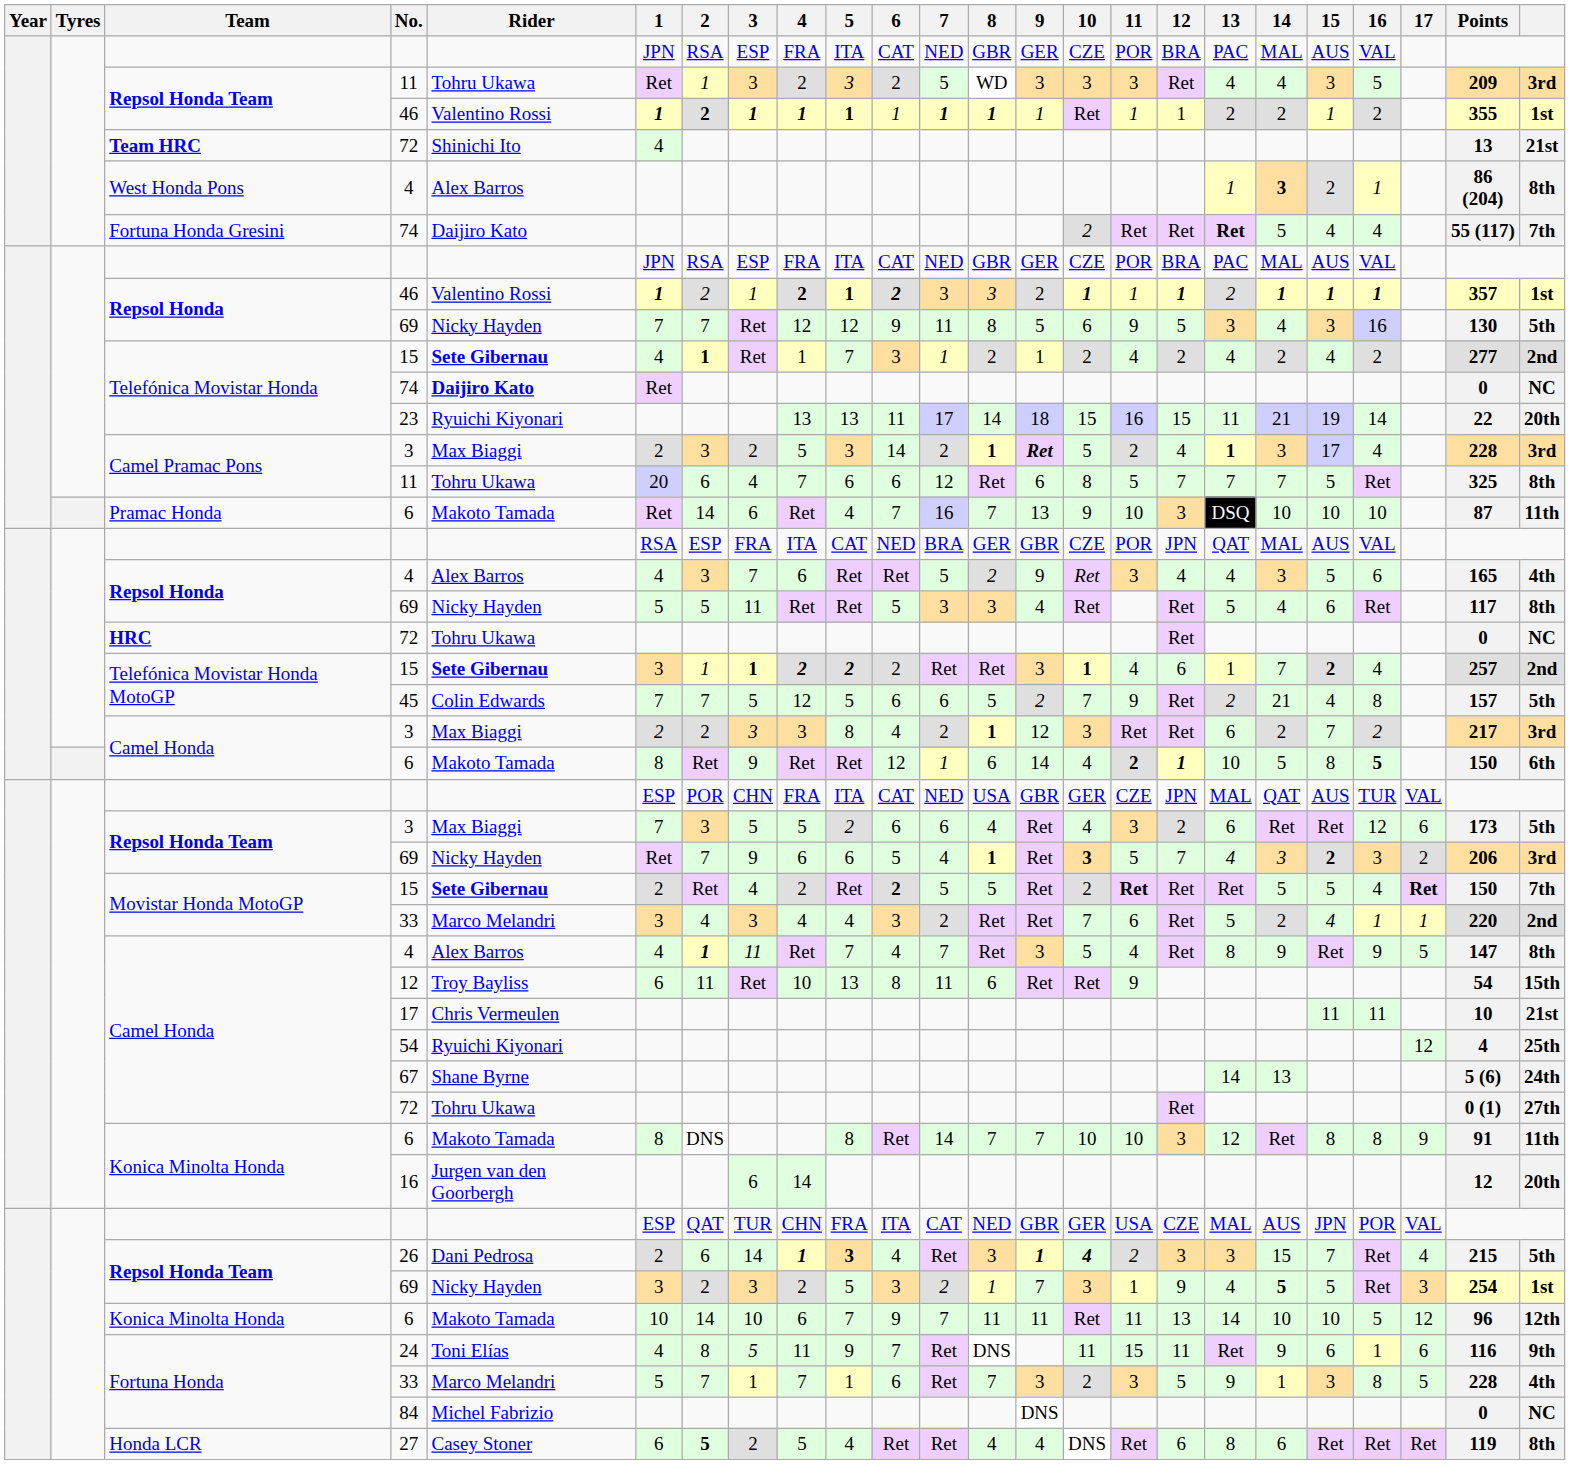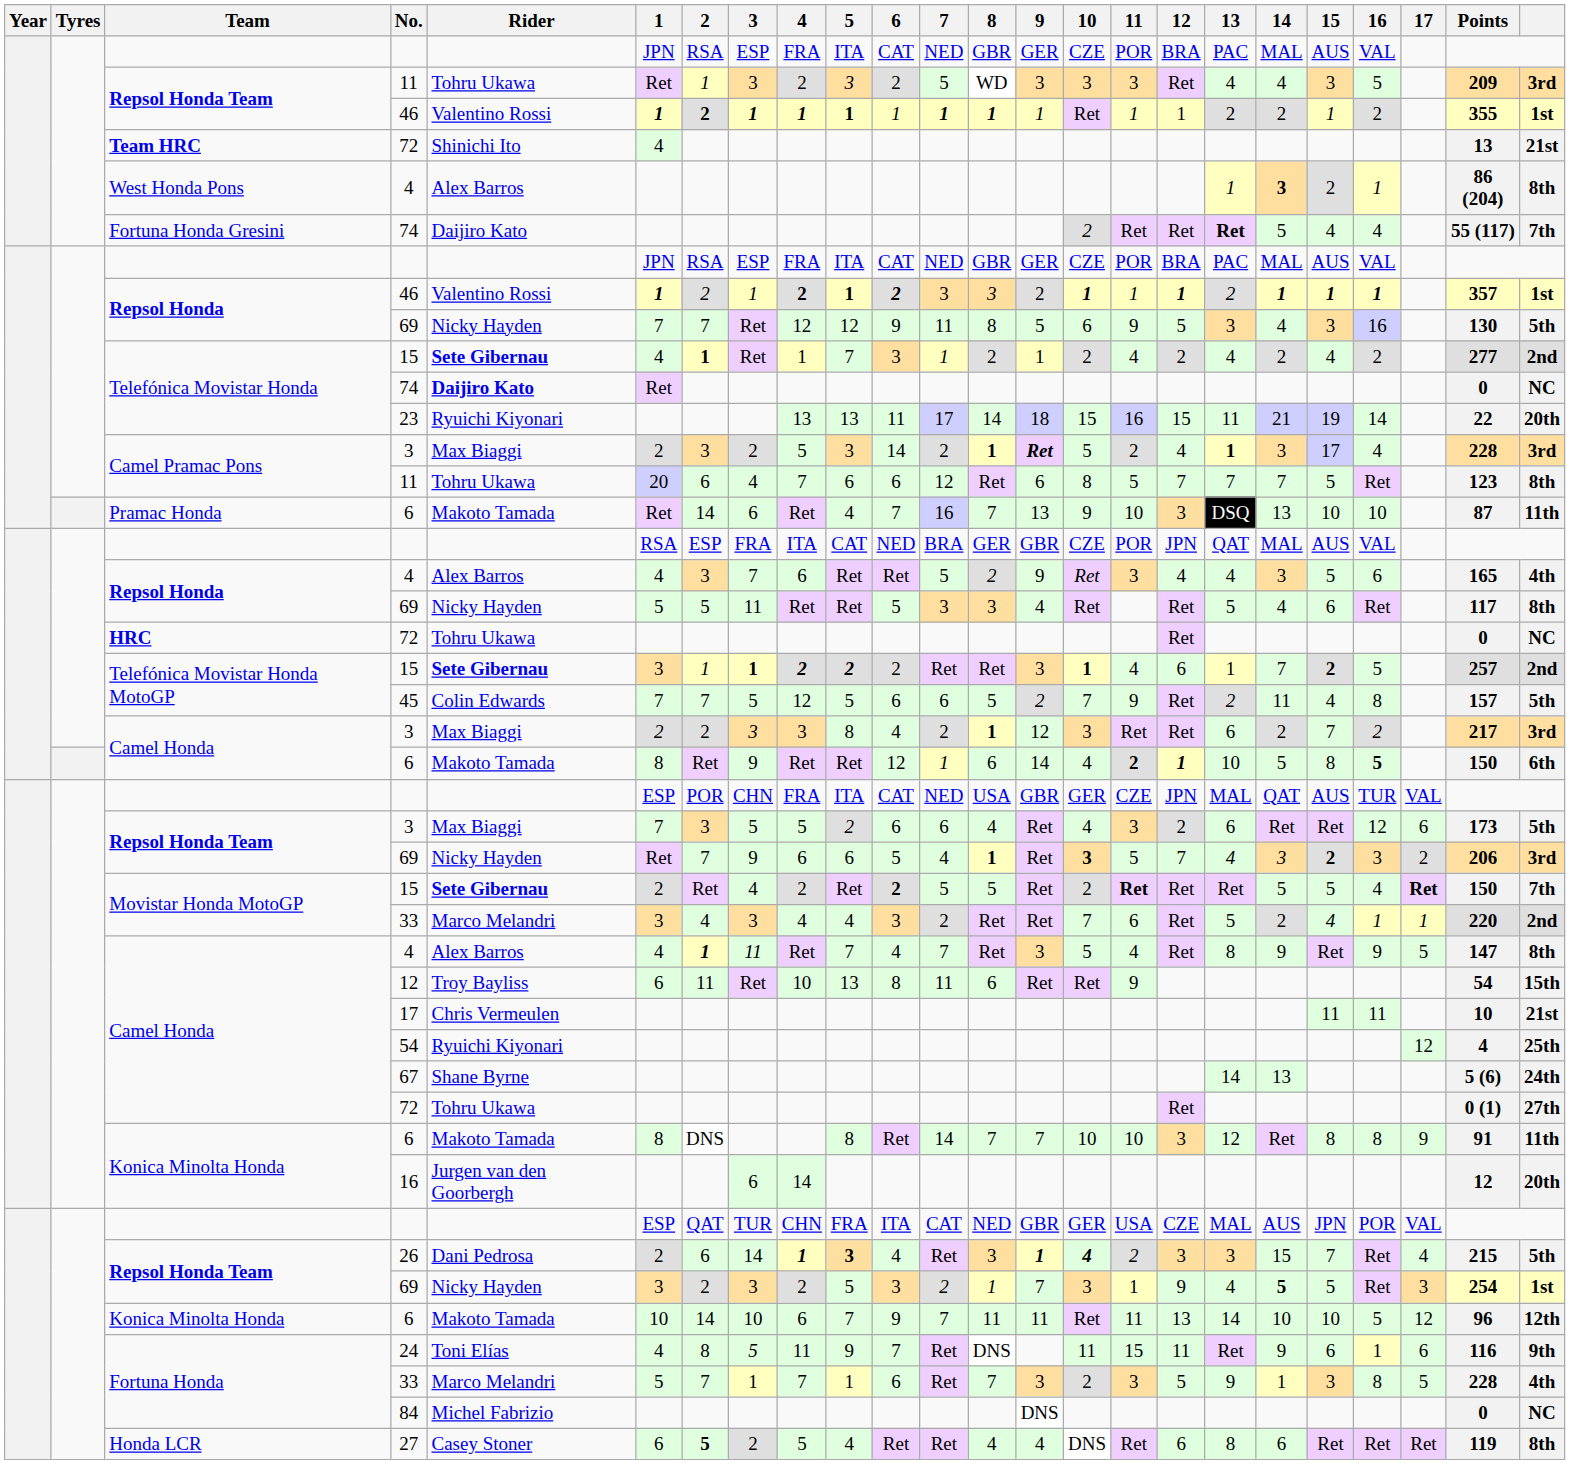Camel Pramac Pons / 11 | Points: 325 -> 123
Pramac Honda / 6 | 14: 10 -> 13
Telefónica Movistar Honda MotoGP / 15 | 16: 4 -> 5
45 | 14: 21 -> 11
